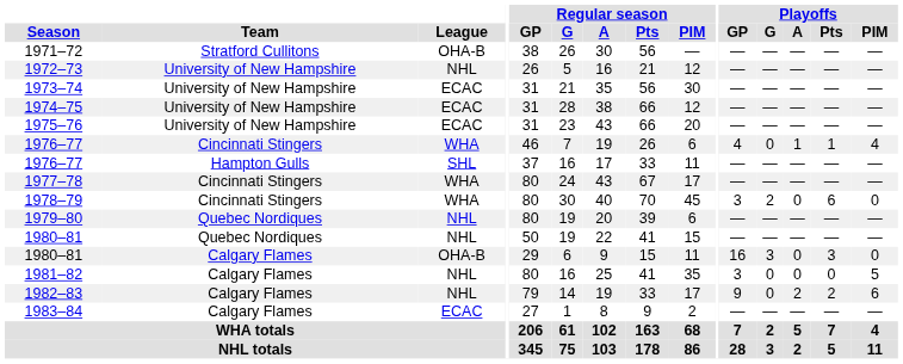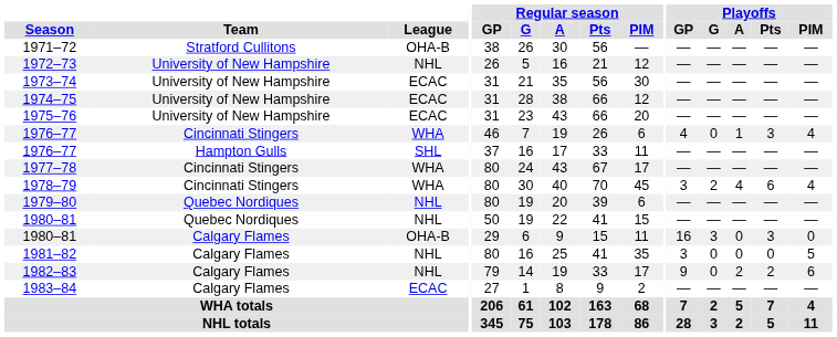1976–77 / Cincinnati Stingers | Playoffs / Pts: 1 -> 3
1978–79 | Playoffs / A: 0 -> 4
1978–79 | Playoffs / PIM: 0 -> 4
